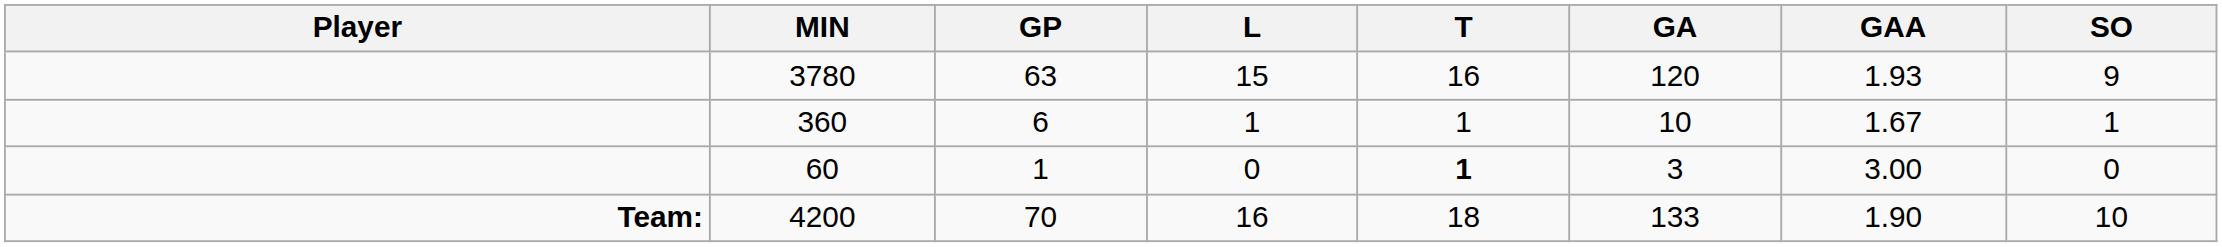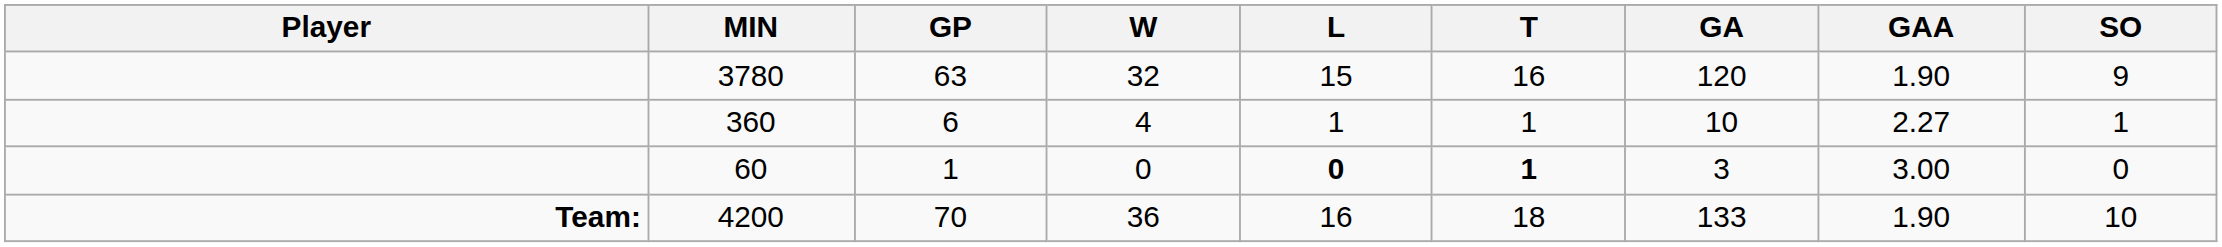+ column: W | 32 | 4 | 0 | 36
3780 | GAA: 1.93 -> 1.90
360 | GAA: 1.67 -> 2.27
60 | L: normal -> bold
